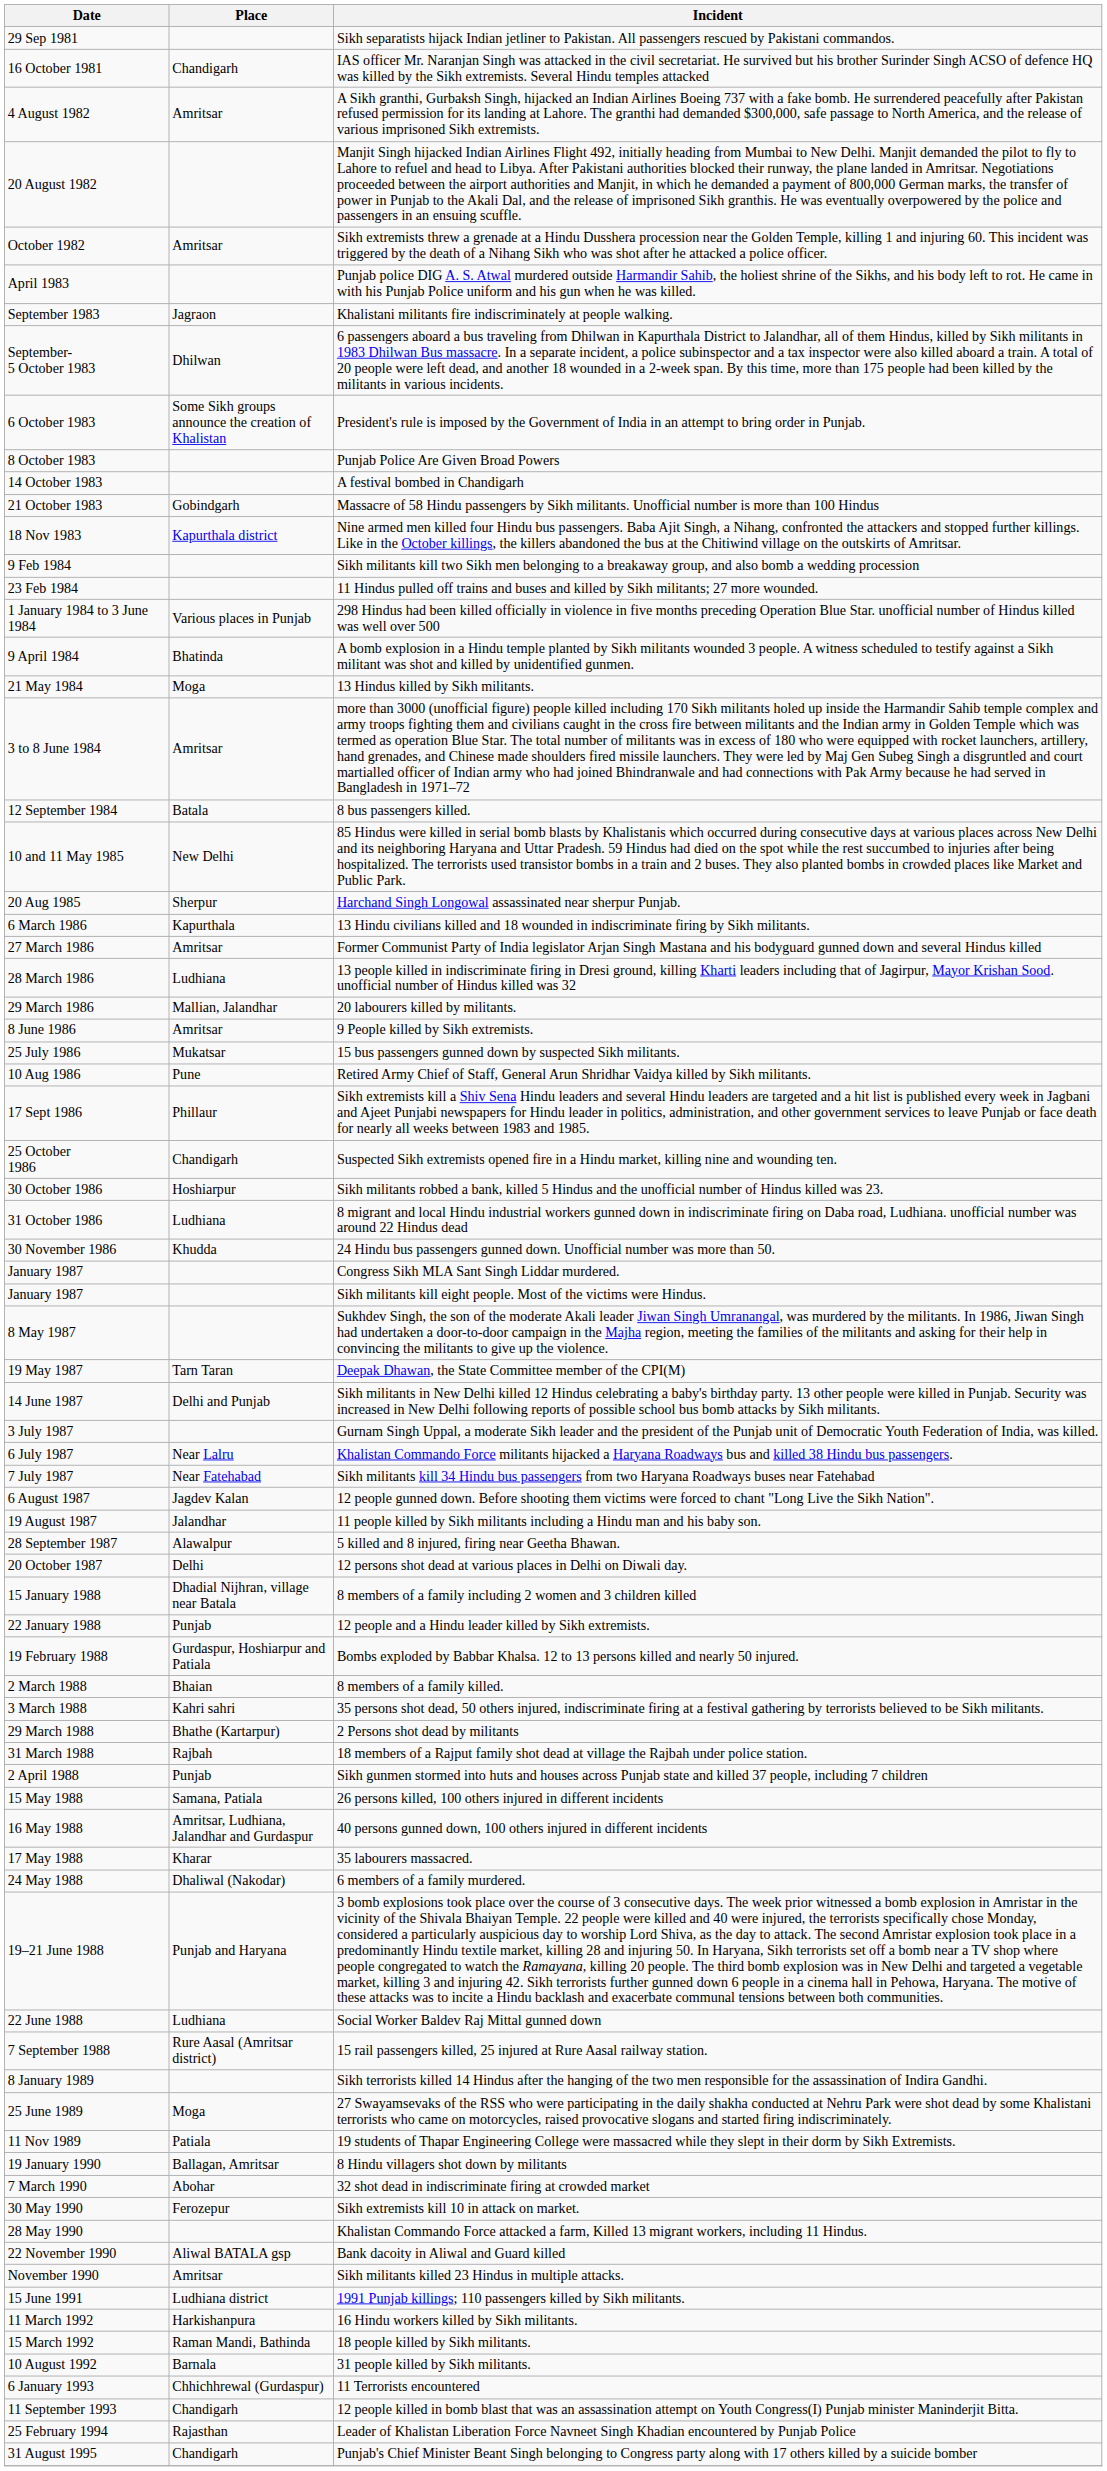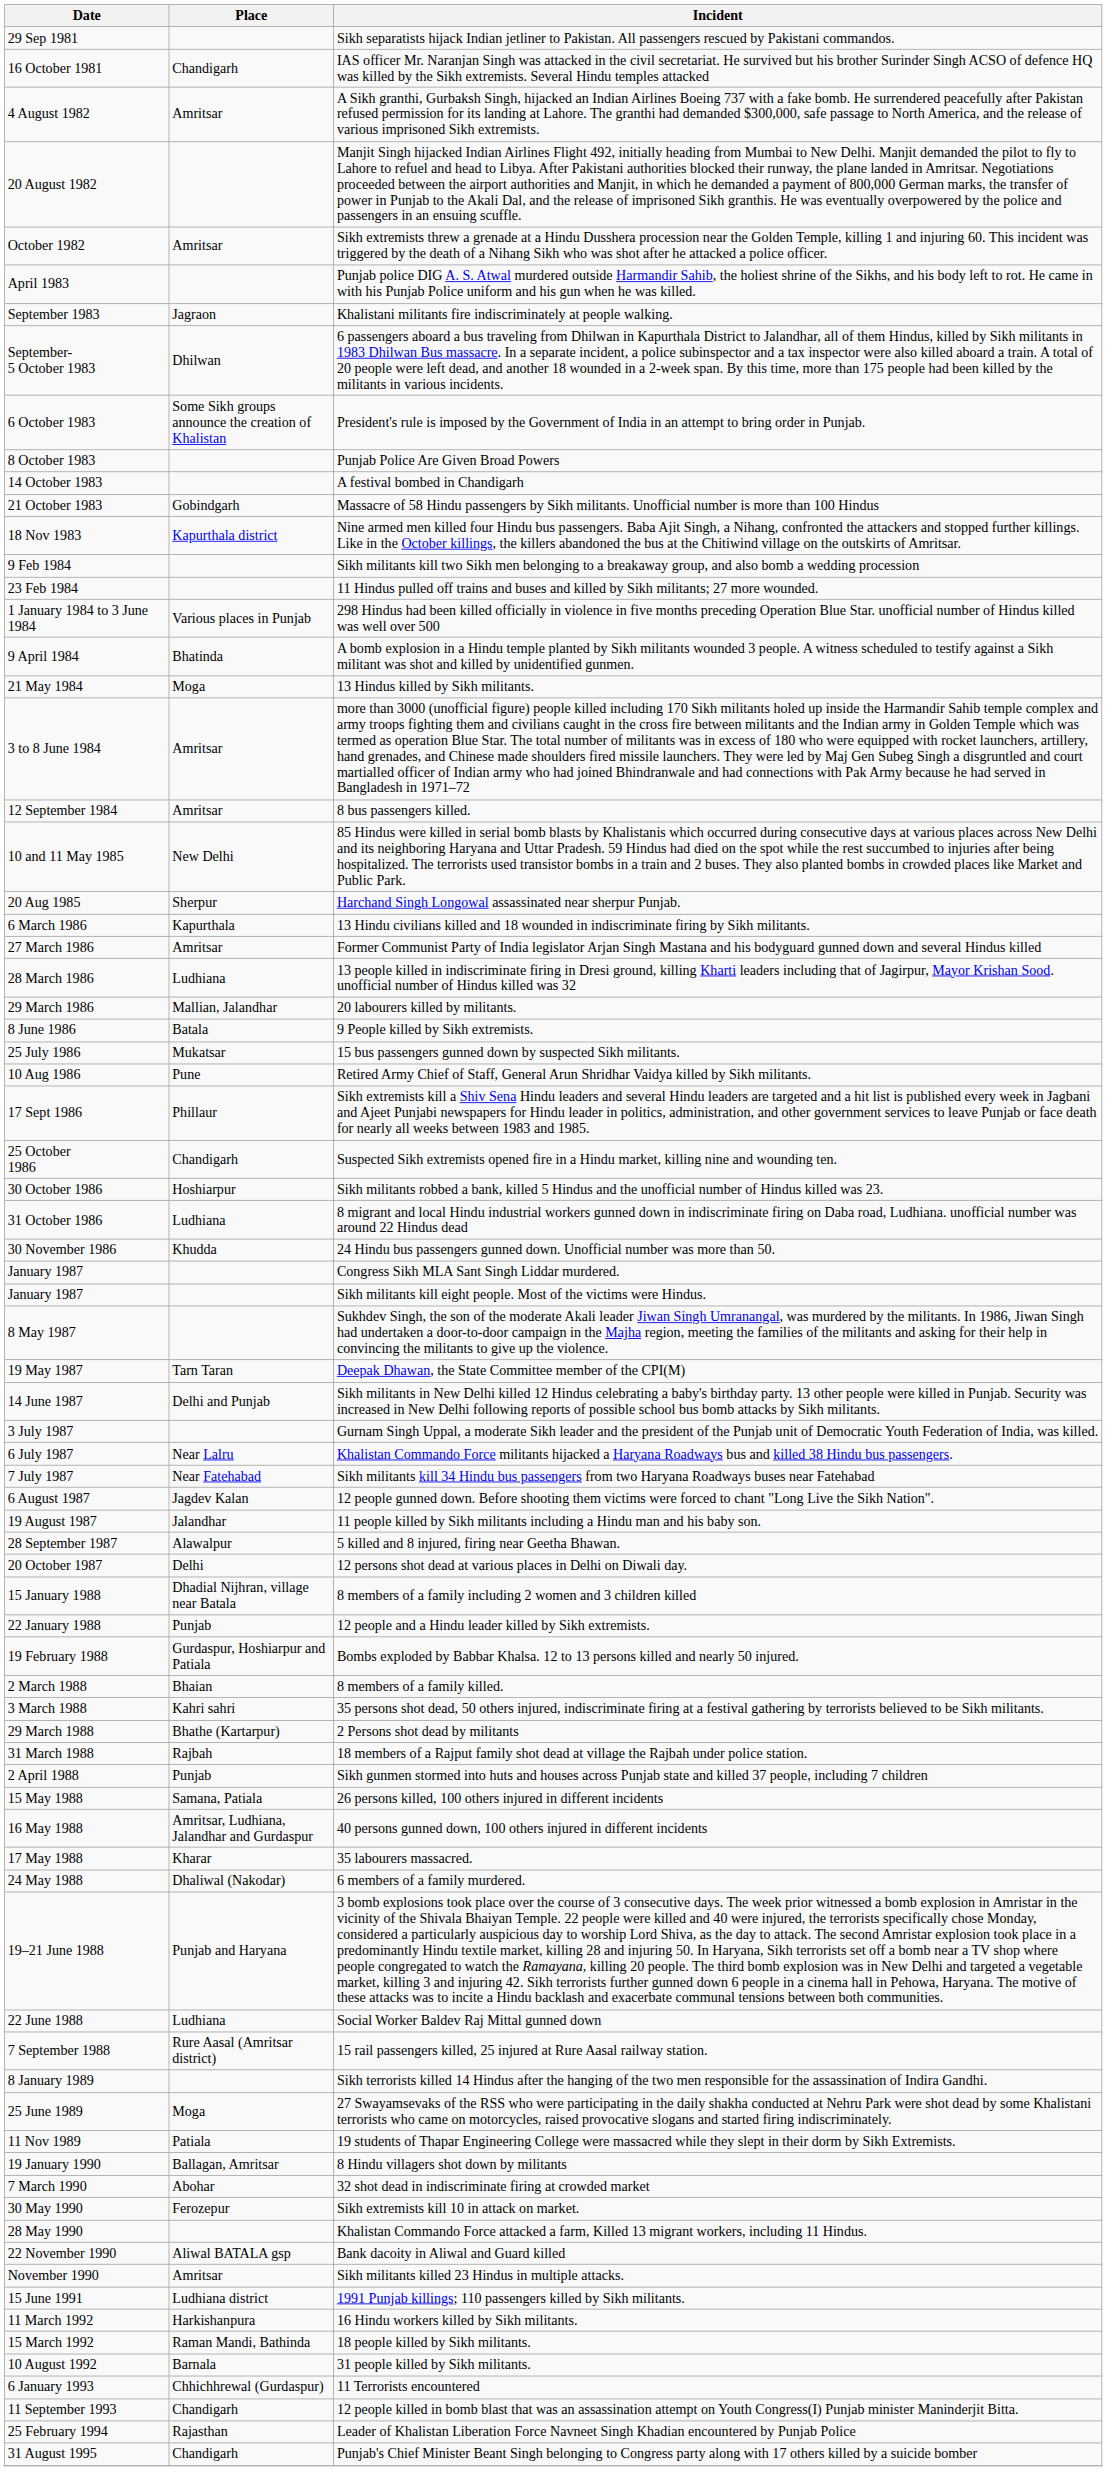8 bus passengers killed. | Place: Batala -> Amritsar
9 People killed by Sikh extremists. | Place: Amritsar -> Batala
